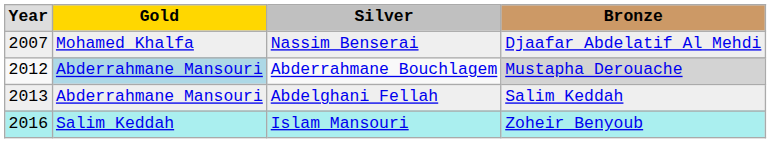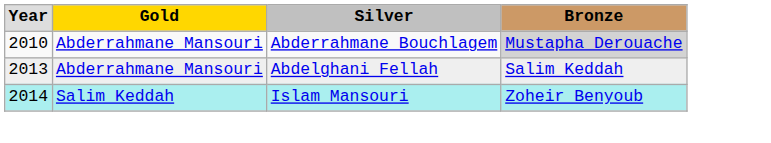- row: 2007 | Mohamed Khalfa | Nassim Benserai | Djaafar Abdelatif Al Mehdi
Abderrahmane Bouchlagem | column 1: 2012 -> 2010
Abderrahmane Bouchlagem | column 2: lightblue background -> no background
Islam Mansouri | column 1: 2016 -> 2014
